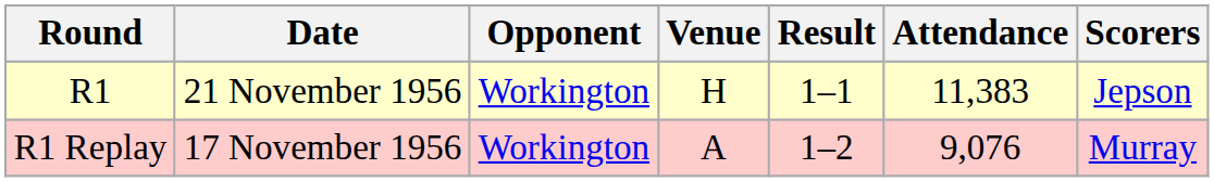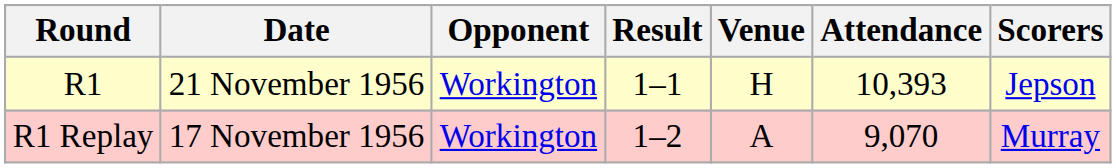columns swapped: Venue <-> Result
R1 | Attendance: 11,383 -> 10,393
R1 Replay | Attendance: 9,076 -> 9,070
